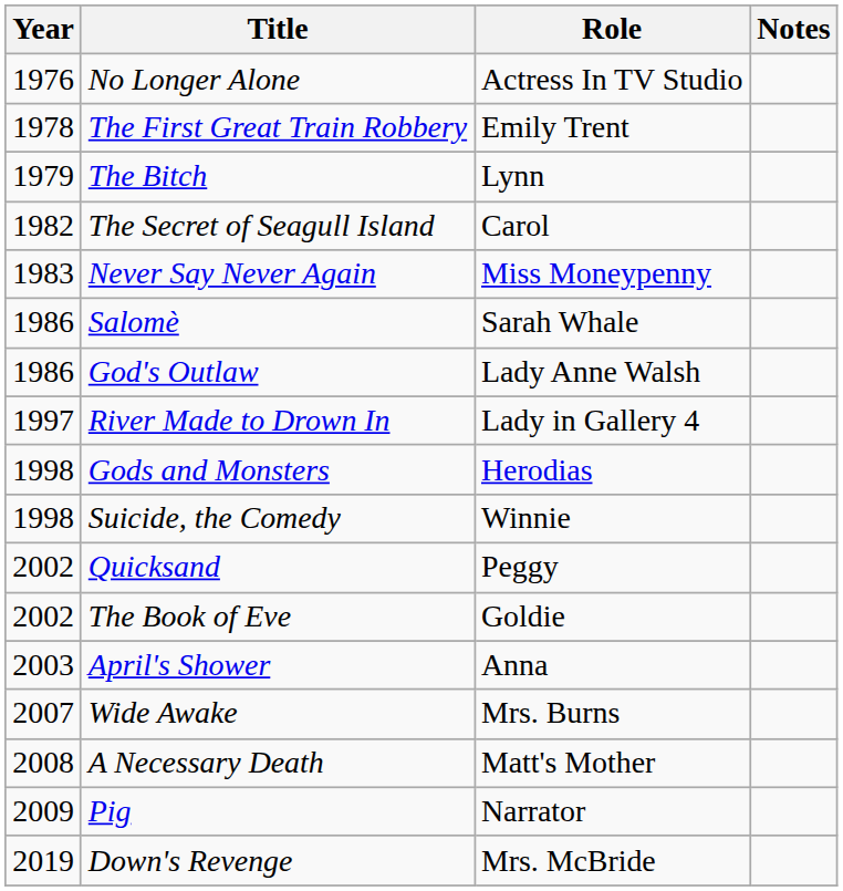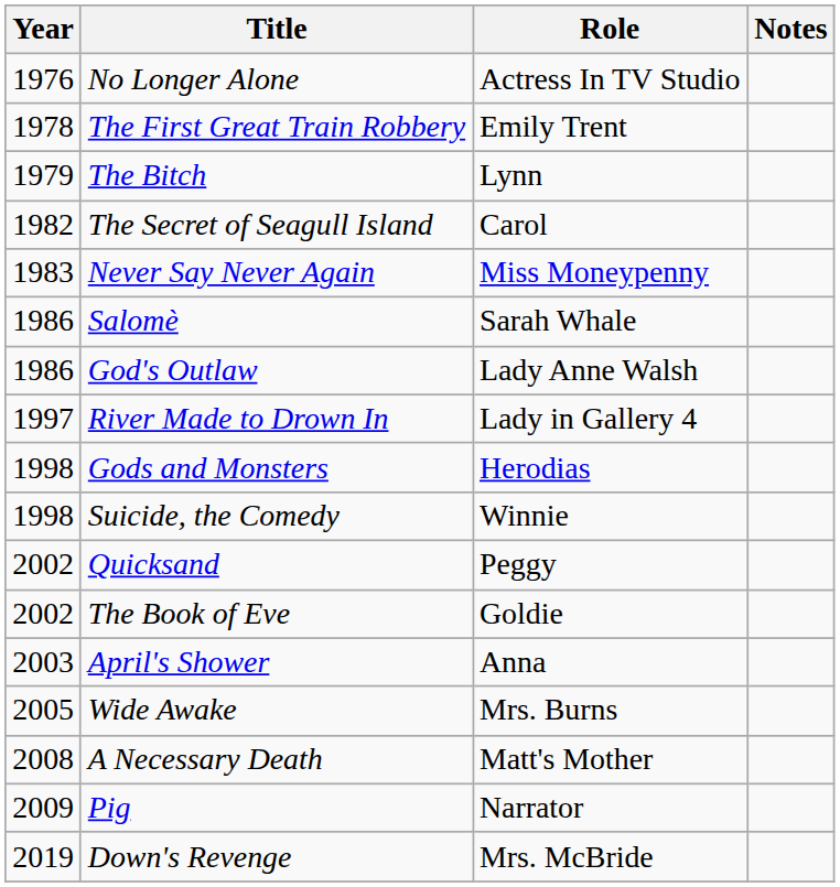Wide Awake | Year: 2007 -> 2005
